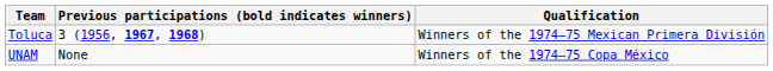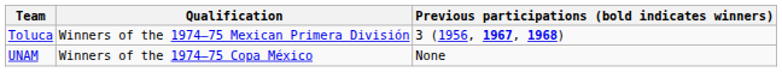columns swapped: Qualification <-> Previous participations (bold indicates winners)
